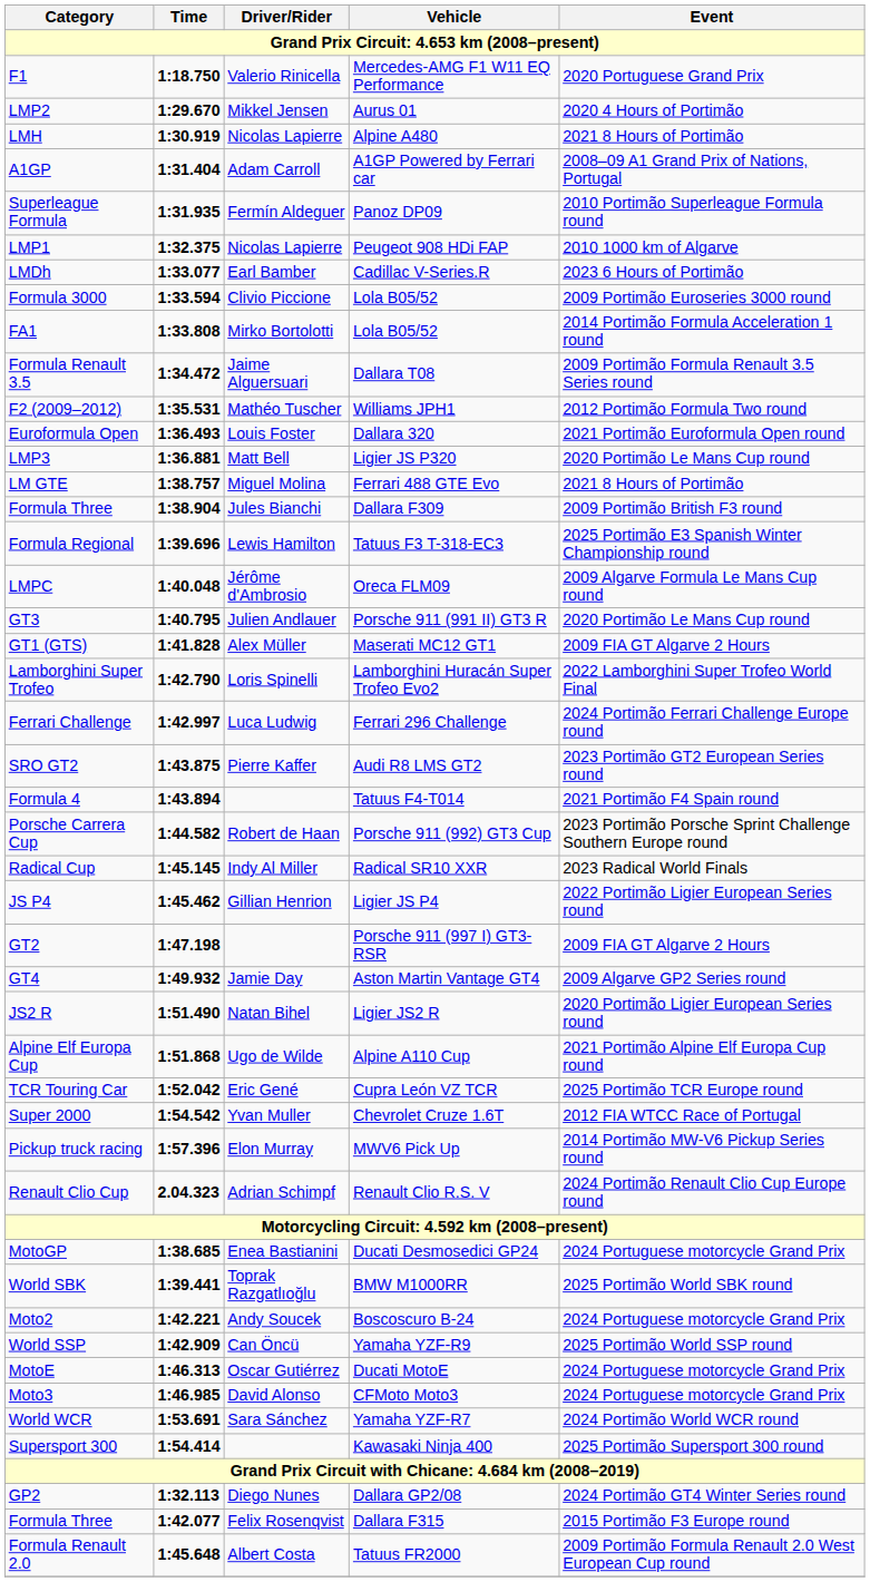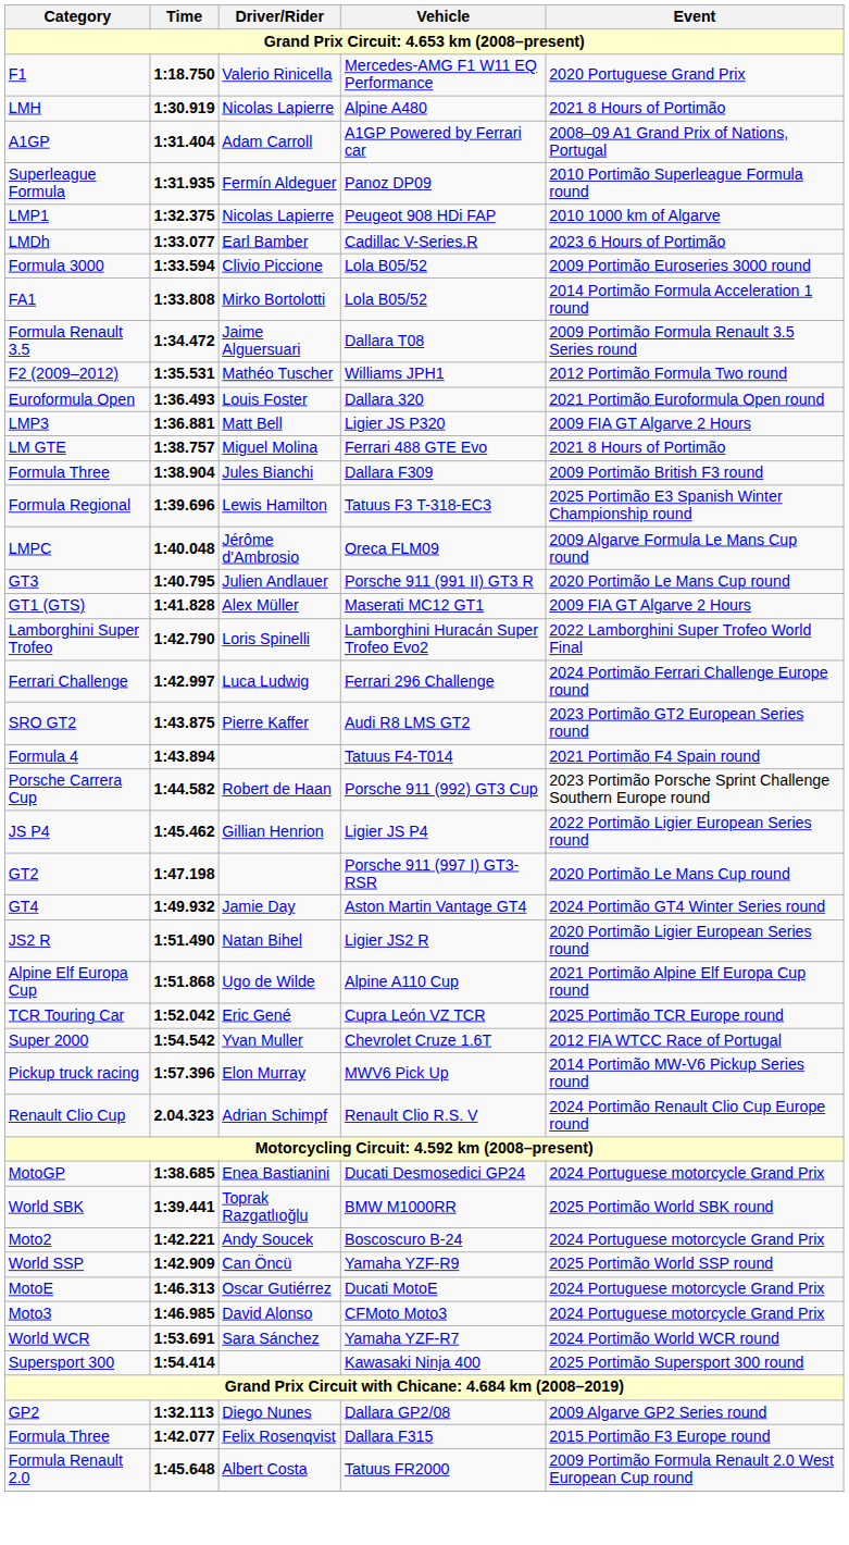- row: LMP2 | 1:29.670 | Mikkel Jensen | Aurus 01 | 2020 4 Hours of Portimão
LMP3 | Event: 2020 Portimão Le Mans Cup round -> 2009 FIA GT Algarve 2 Hours
- row: Radical Cup | 1:45.145 | Indy Al Miller | Radical SR10 XXR | 2023 Radical World Finals
GT2 | Event: 2009 FIA GT Algarve 2 Hours -> 2020 Portimão Le Mans Cup round
GT4 | Event: 2009 Algarve GP2 Series round -> 2024 Portimão GT4 Winter Series round
GP2 | Event: 2024 Portimão GT4 Winter Series round -> 2009 Algarve GP2 Series round
